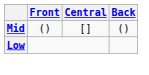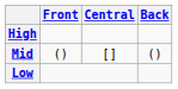+ row: High
